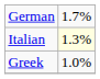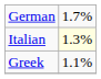Greek | column 2: 1.0% -> 1.1%
